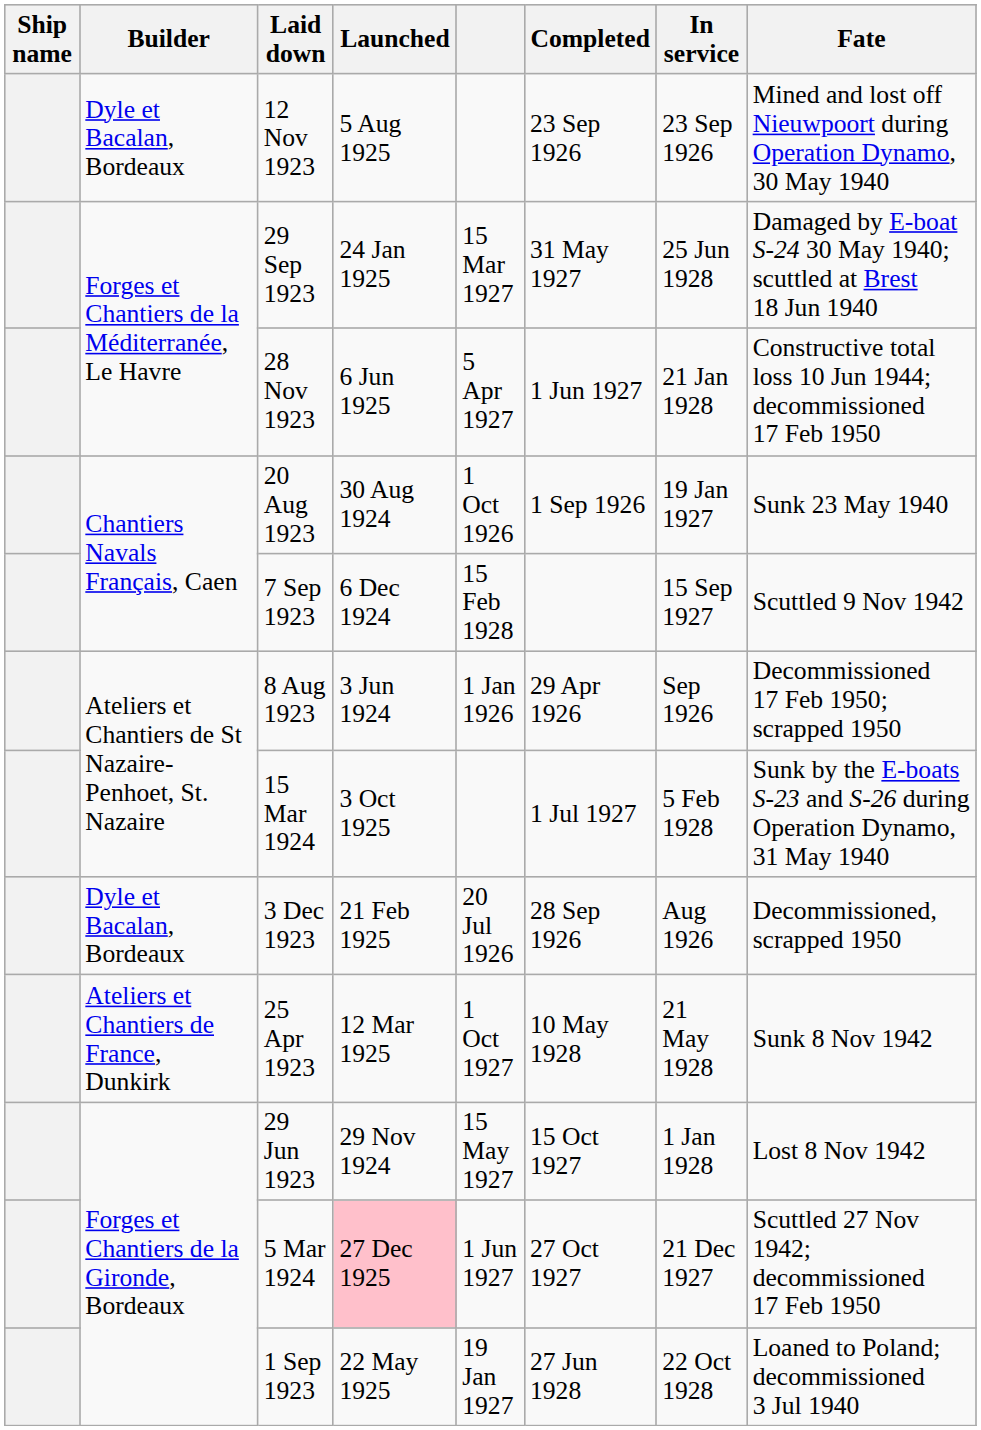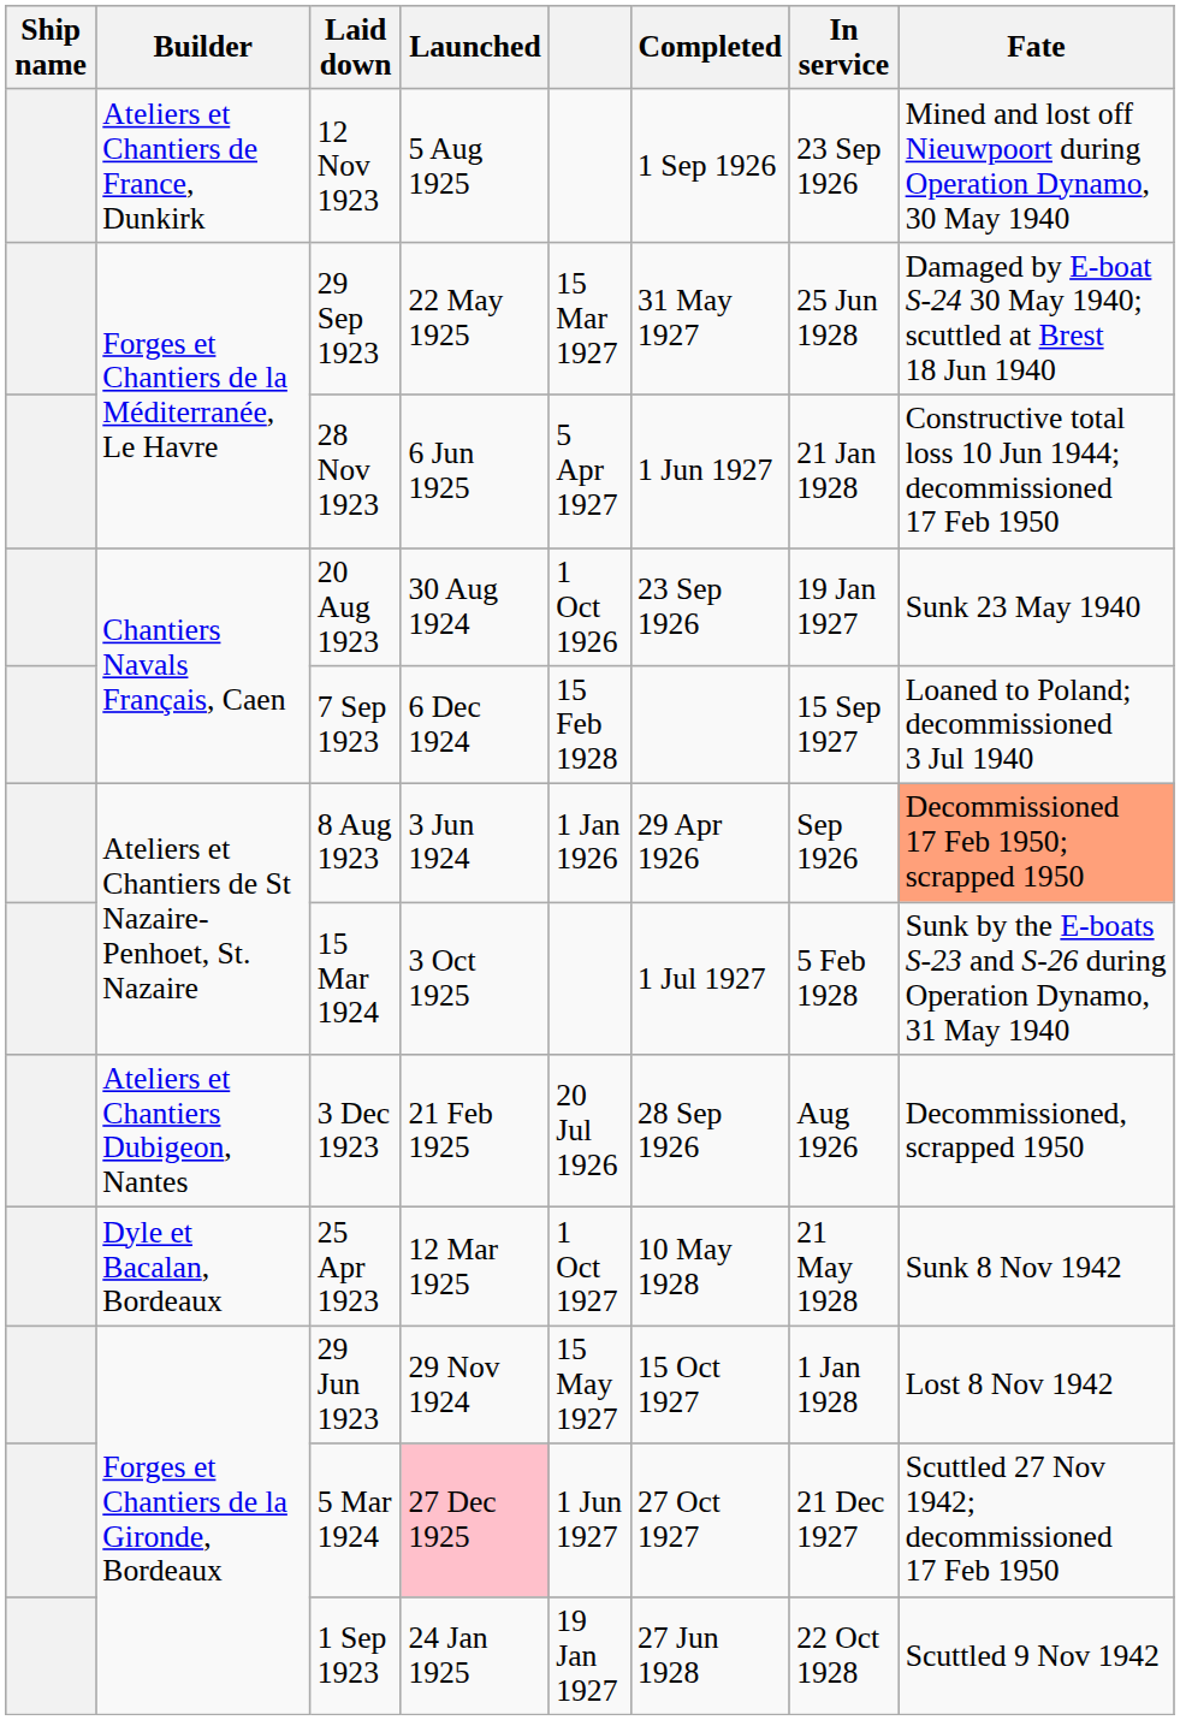12 Nov 1923 | Builder: Dyle et Bacalan, Bordeaux -> Ateliers et Chantiers de France, Dunkirk
12 Nov 1923 | Completed: 23 Sep 1926 -> 1 Sep 1926
29 Sep 1923 | Launched: 24 Jan 1925 -> 22 May 1925
20 Aug 1923 | Completed: 1 Sep 1926 -> 23 Sep 1926
7 Sep 1923 | Fate: Scuttled 9 Nov 1942 -> Loaned to Poland; decommissioned 3 Jul 1940
8 Aug 1923 | Fate: no background -> lightsalmon background
3 Dec 1923 | Builder: Dyle et Bacalan, Bordeaux -> Ateliers et Chantiers Dubigeon, Nantes
25 Apr 1923 | Builder: Ateliers et Chantiers de France, Dunkirk -> Dyle et Bacalan, Bordeaux
1 Sep 1923 | Launched: 22 May 1925 -> 24 Jan 1925
1 Sep 1923 | Fate: Loaned to Poland; decommissioned 3 Jul 1940 -> Scuttled 9 Nov 1942
